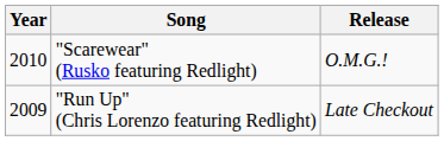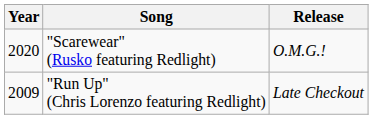"Scarewear" (Rusko featuring Redlight) | Year: 2010 -> 2020
